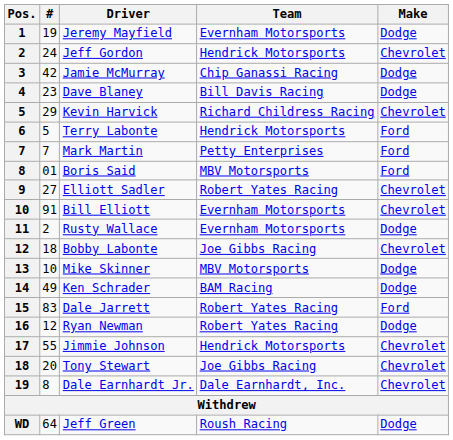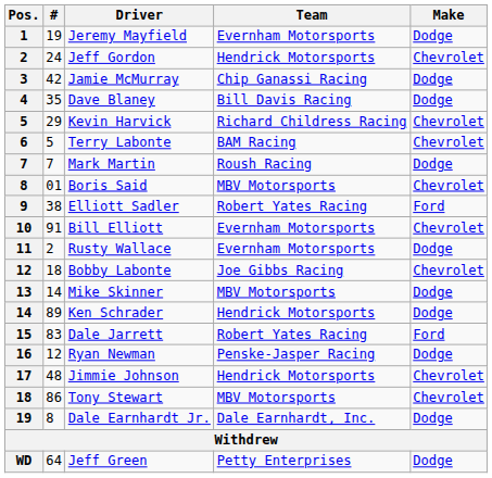Dave Blaney | #: 23 -> 35
Terry Labonte | Team: Hendrick Motorsports -> BAM Racing
Terry Labonte | Make: Ford -> Chevrolet
Mark Martin | Team: Petty Enterprises -> Roush Racing
Mark Martin | Make: Ford -> Dodge
Boris Said | Make: Ford -> Chevrolet
Elliott Sadler | #: 27 -> 38
Elliott Sadler | Make: Chevrolet -> Ford
Mike Skinner | #: 10 -> 14
Ken Schrader | #: 49 -> 89
Ken Schrader | Team: BAM Racing -> Hendrick Motorsports
Ryan Newman | Team: Robert Yates Racing -> Penske-Jasper Racing
Jimmie Johnson | #: 55 -> 48
Tony Stewart | #: 20 -> 86
Tony Stewart | Team: Joe Gibbs Racing -> MBV Motorsports
Dale Earnhardt Jr. | Make: Chevrolet -> Dodge
Jeff Green | Team: Roush Racing -> Petty Enterprises
